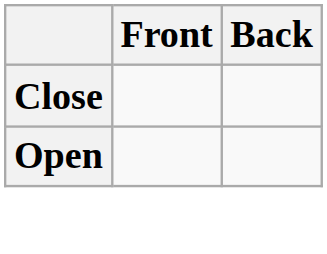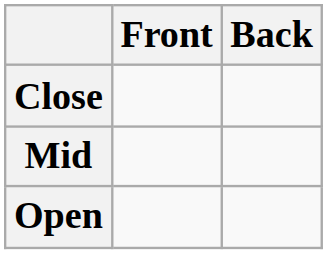+ row: Mid
